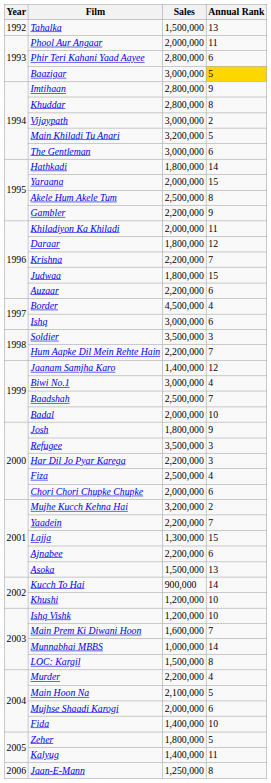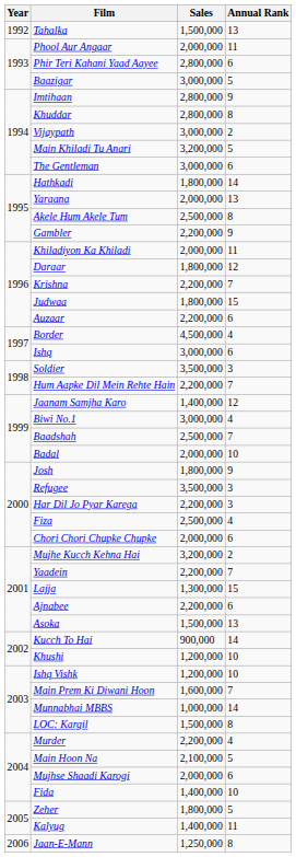Baazigar | Annual Rank: gold background -> no background
Yaraana | Annual Rank: 15 -> 13
